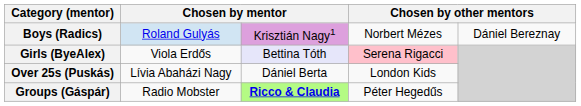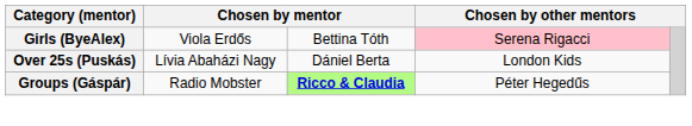- row: Boys (Radics) | Roland Gulyás | Krisztián Nagy1 | Norbert Mézes | Dániel Bereznay
Girls (ByeAlex) | column 3: lavender background -> no background
